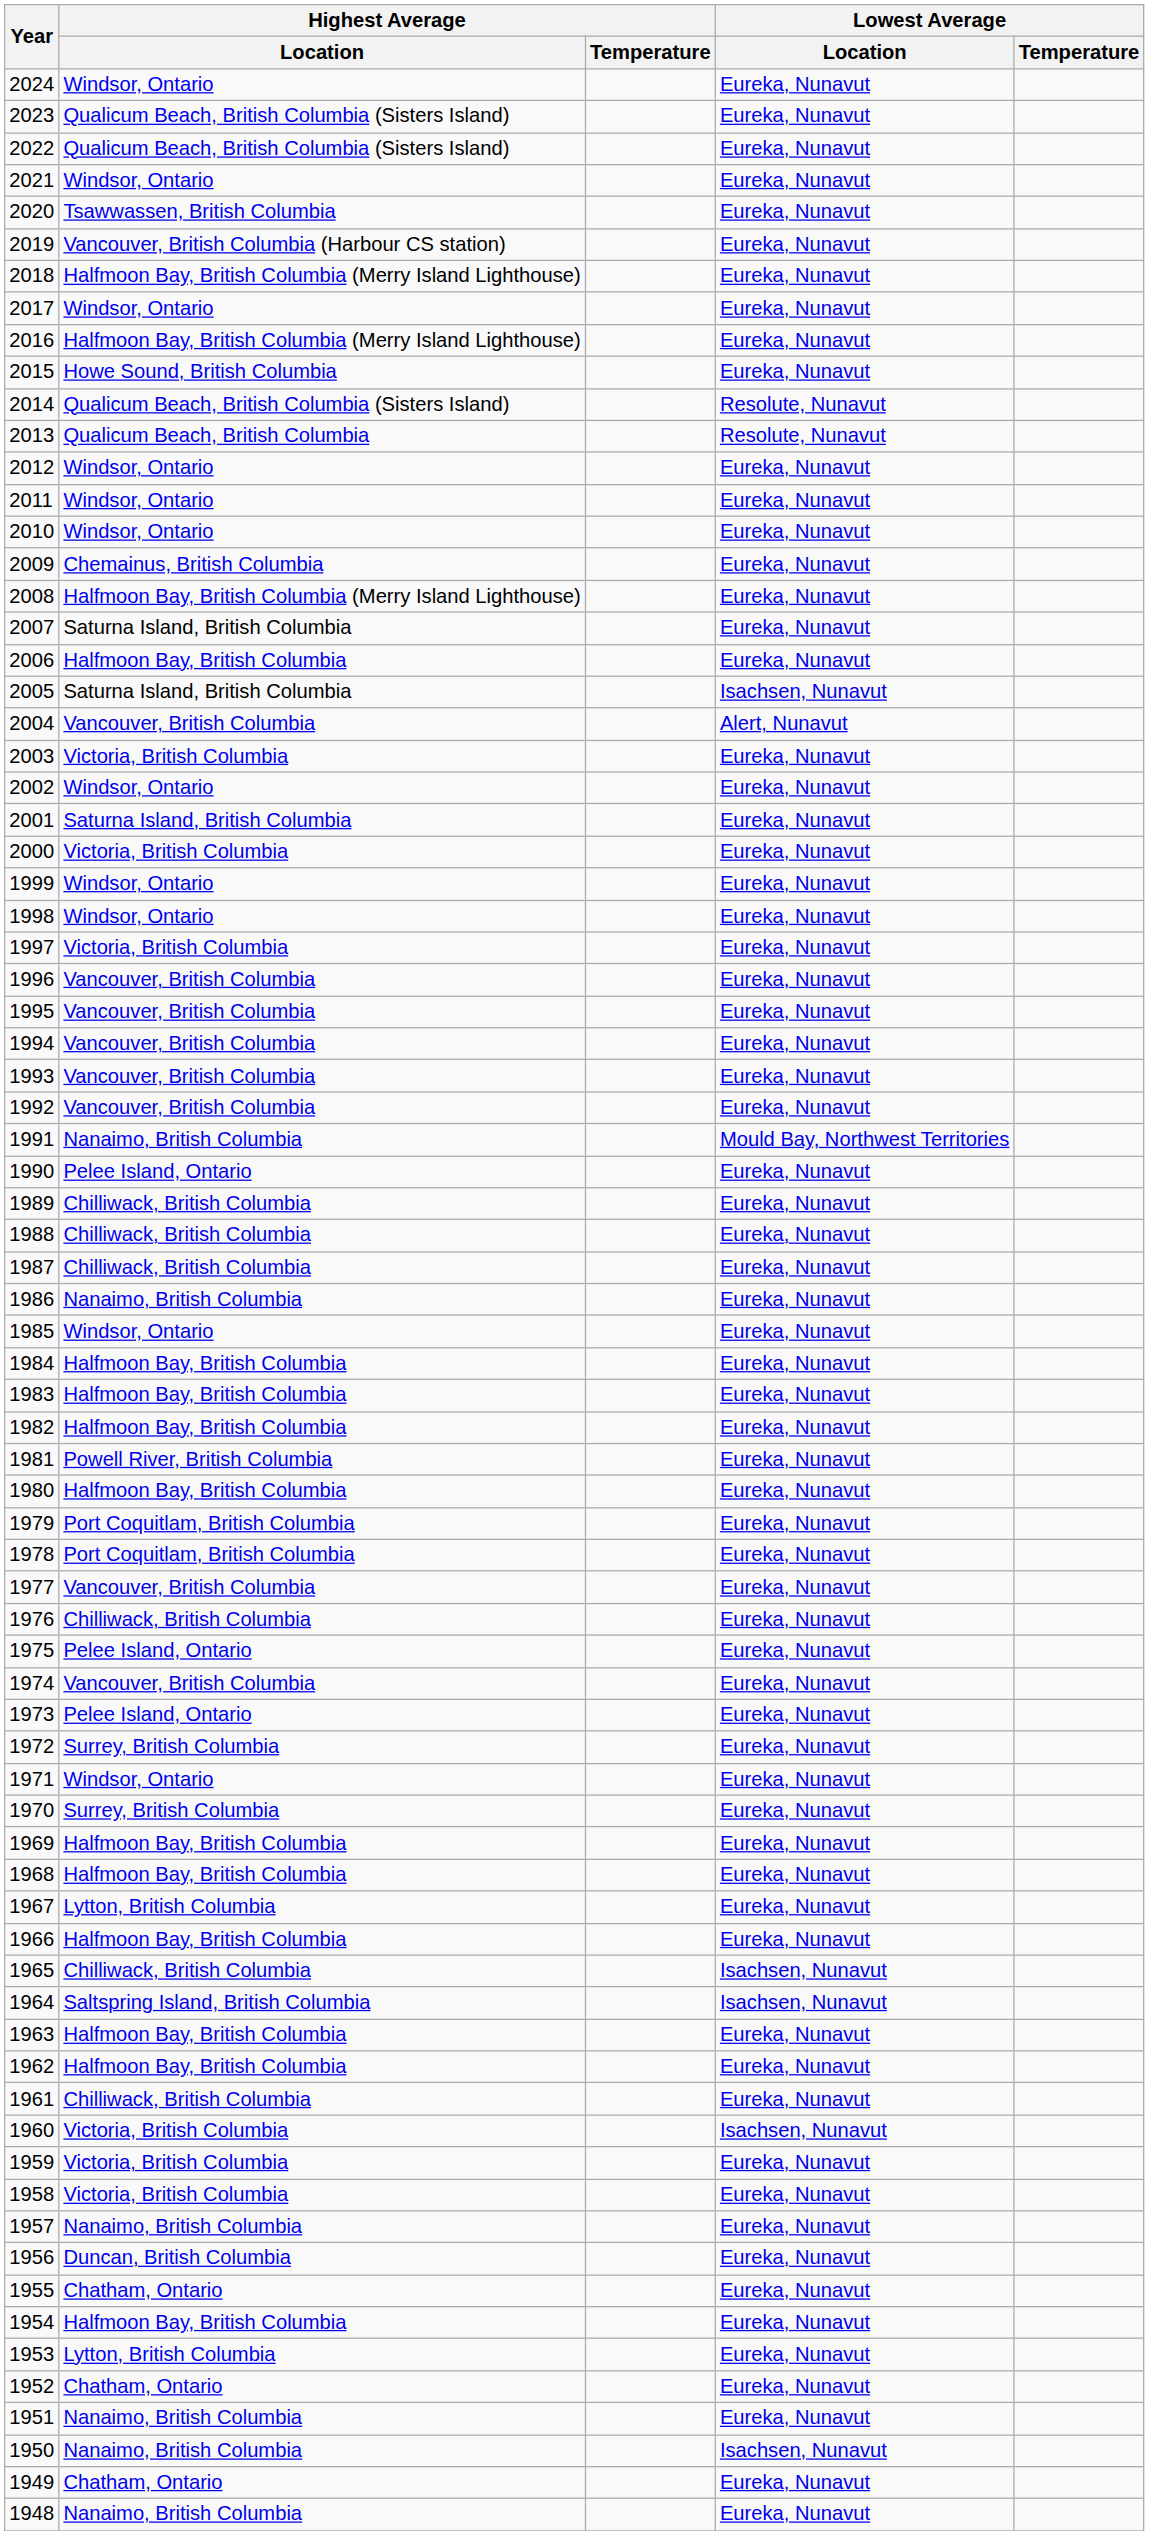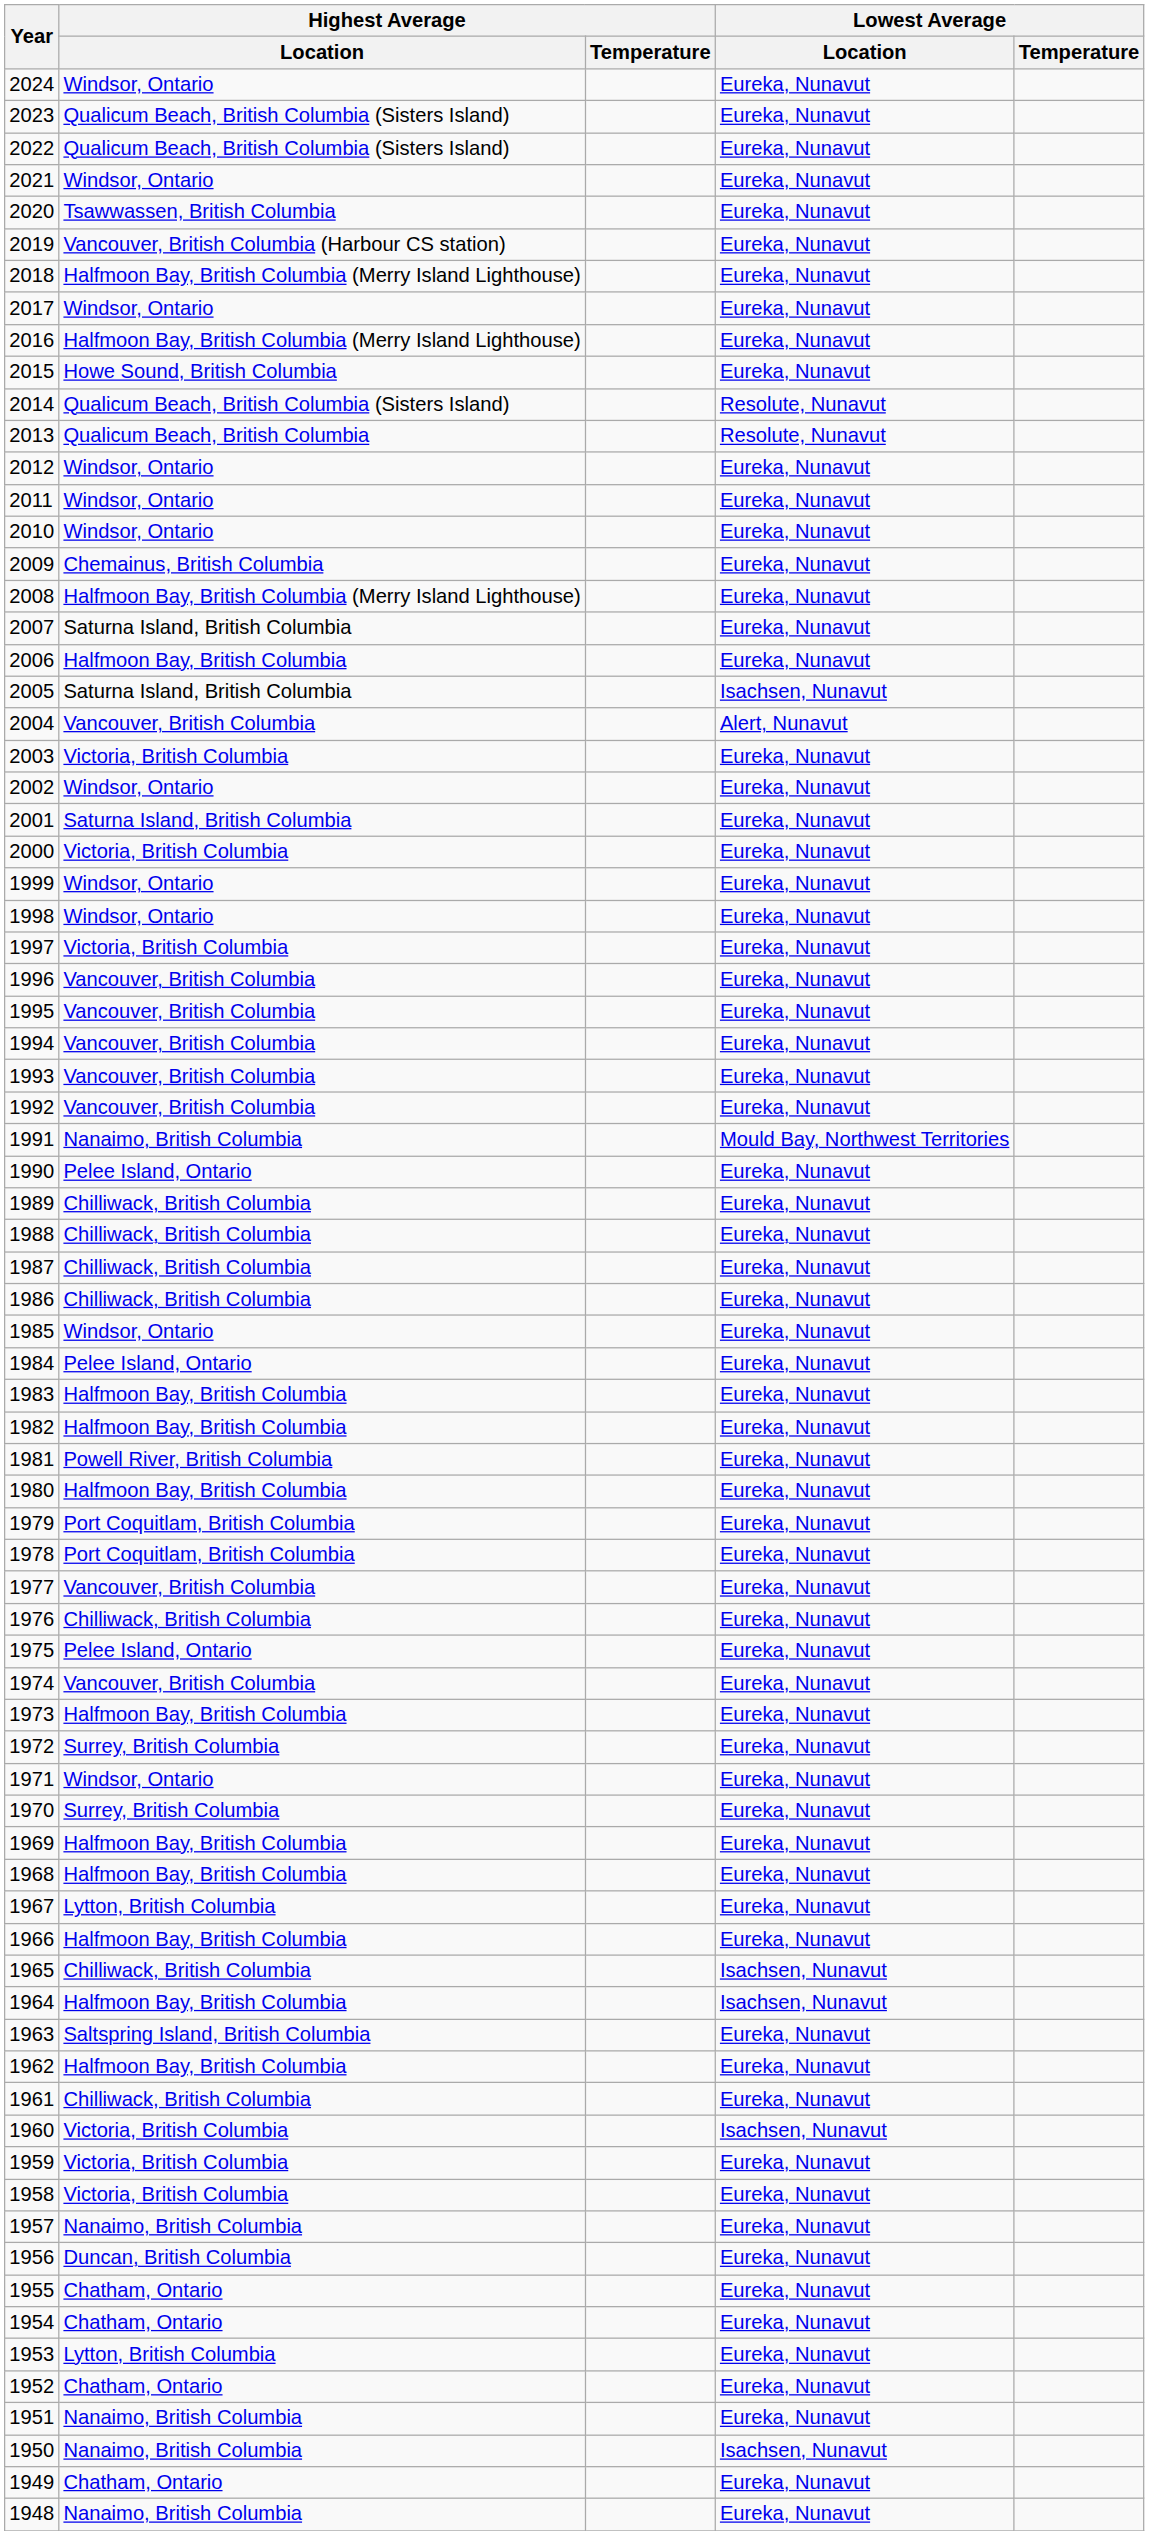1986 | Highest Average / Location: Nanaimo, British Columbia -> Chilliwack, British Columbia
1984 | Highest Average / Location: Halfmoon Bay, British Columbia -> Pelee Island, Ontario
1973 | Highest Average / Location: Pelee Island, Ontario -> Halfmoon Bay, British Columbia
1964 | Highest Average / Location: Saltspring Island, British Columbia -> Halfmoon Bay, British Columbia
1963 | Highest Average / Location: Halfmoon Bay, British Columbia -> Saltspring Island, British Columbia
1954 | Highest Average / Location: Halfmoon Bay, British Columbia -> Chatham, Ontario
